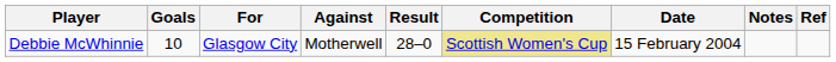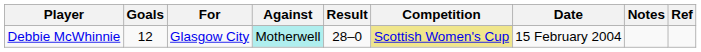Debbie McWhinnie | Goals: 10 -> 12
Debbie McWhinnie | Against: no background -> paleturquoise background
